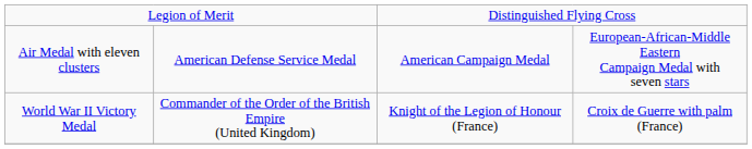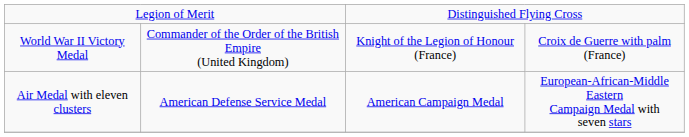rows swapped: Air Medal with eleven clusters <-> World War II Victory Medal
